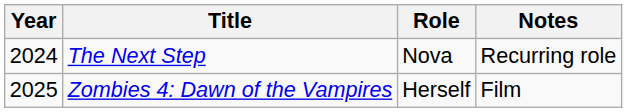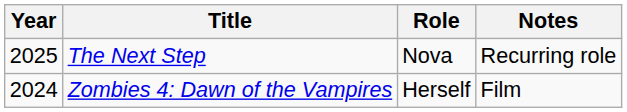The Next Step | Year: 2024 -> 2025
Zombies 4: Dawn of the Vampires | Year: 2025 -> 2024
